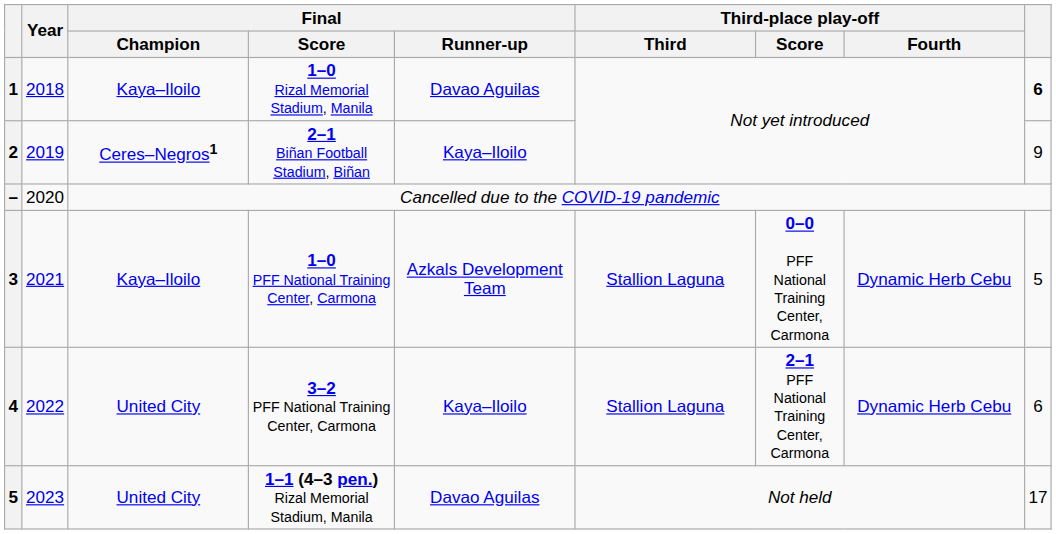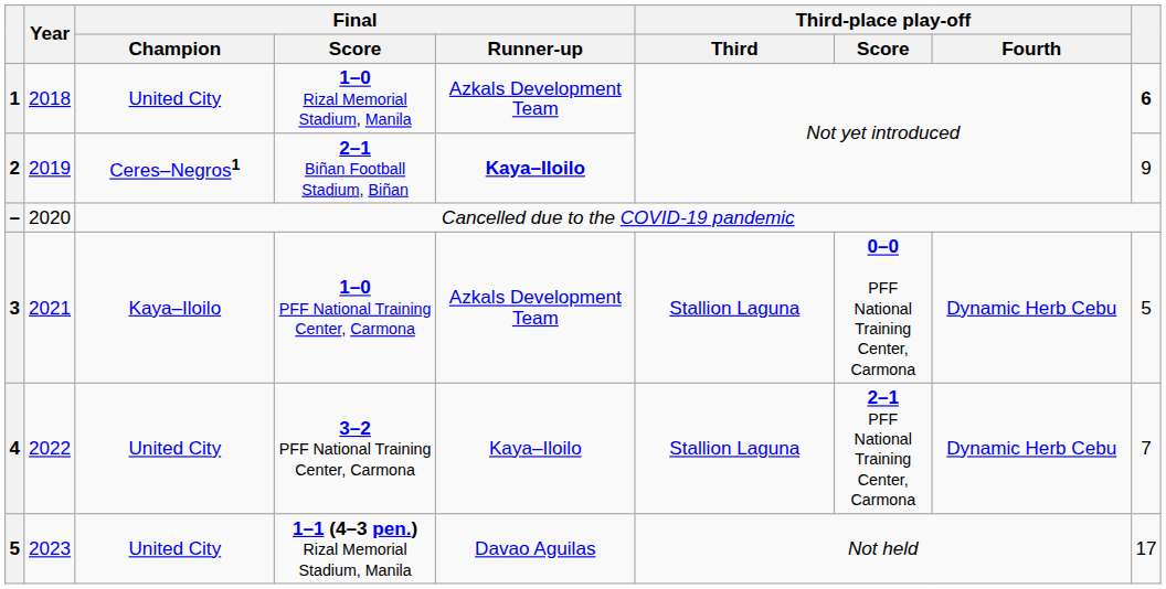1–0 Rizal Memorial Stadium, Manila | Final / Champion: Kaya–Iloilo -> United City
1–0 Rizal Memorial Stadium, Manila | Final / Runner-up: Davao Aguilas -> Azkals Development Team
2–1 Biñan Football Stadium, Biñan | Final / Runner-up: normal -> bold
3–2 PFF National Training Center, Carmona | column 9: 6 -> 7
